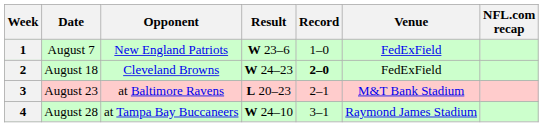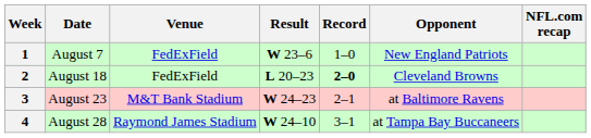columns swapped: Opponent <-> Venue
2 | Result: W 24–23 -> L 20–23
3 | Result: L 20–23 -> W 24–23
